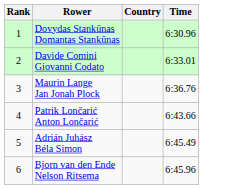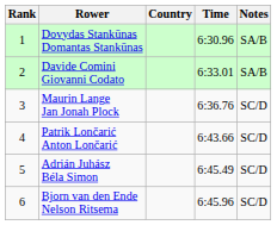+ column: Notes | SA/B | SA/B | SC/D | SC/D | SC/D | SC/D
